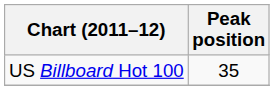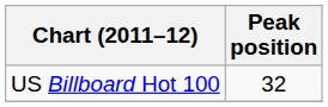US Billboard Hot 100 | Peak position: 35 -> 32
